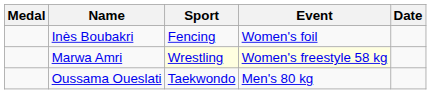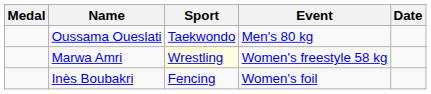rows swapped: Inès Boubakri <-> Oussama Oueslati
Marwa Amri | Event: lightyellow background -> no background
